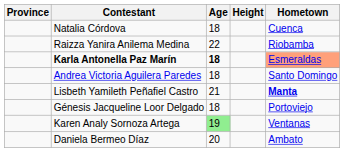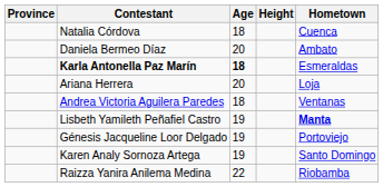rows swapped: Raizza Yanira Anilema Medina <-> Daniela Bermeo Díaz
Karla Antonella Paz Marín | Hometown: lightsalmon background -> no background
+ row: Ariana Herrera | 20 | Loja
Andrea Victoria Aguilera Paredes | Hometown: Santo Domingo -> Ventanas
Lisbeth Yamileth Peñafiel Castro | Age: 21 -> 19
Génesis Jacqueline Loor Delgado | Age: 18 -> 19
Karen Analy Sornoza Artega | Age: lightgreen background -> no background
Karen Analy Sornoza Artega | Hometown: Ventanas -> Santo Domingo
